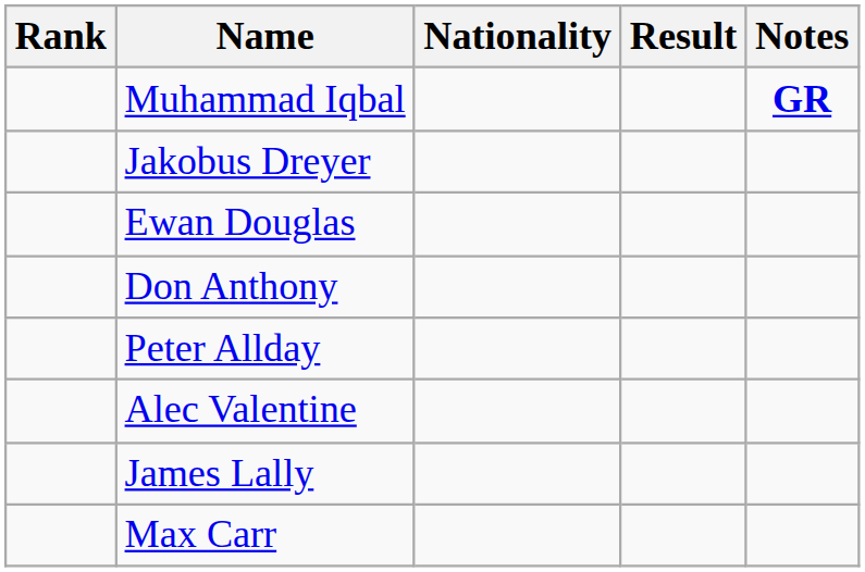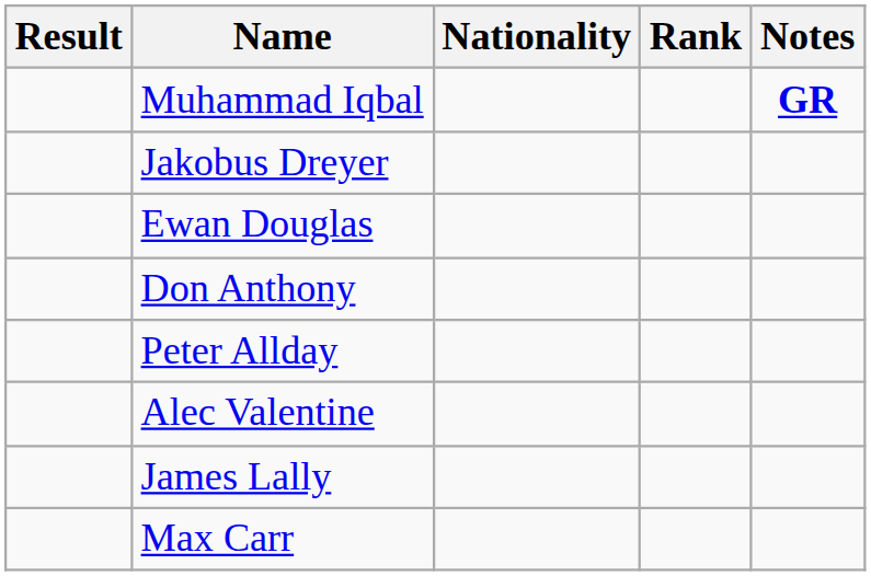columns swapped: Rank <-> Result
